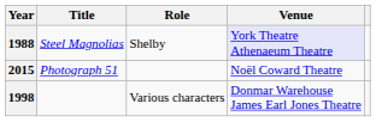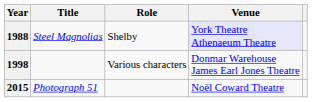rows swapped: 1998 <-> 2015
